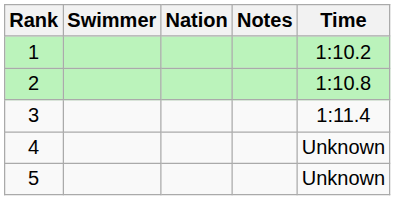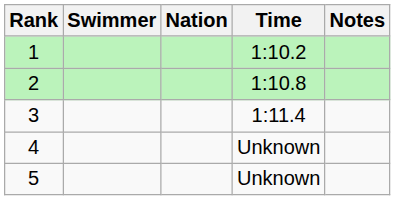columns swapped: Time <-> Notes
